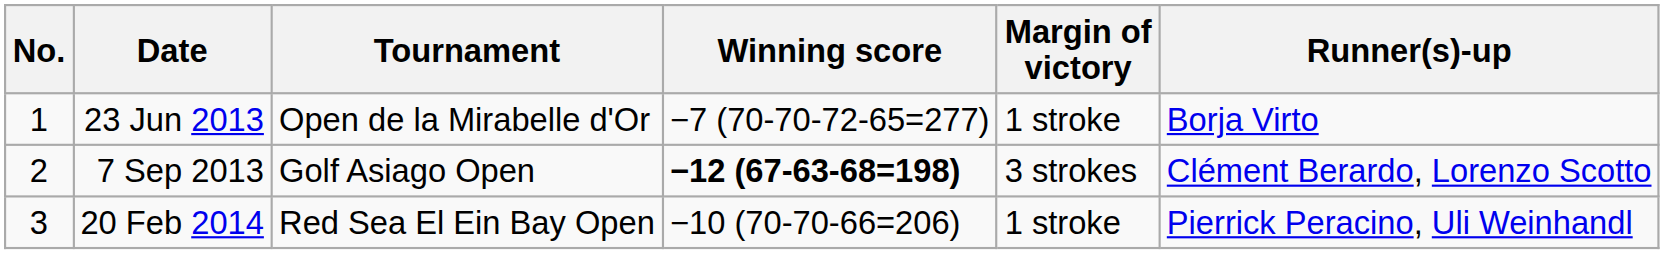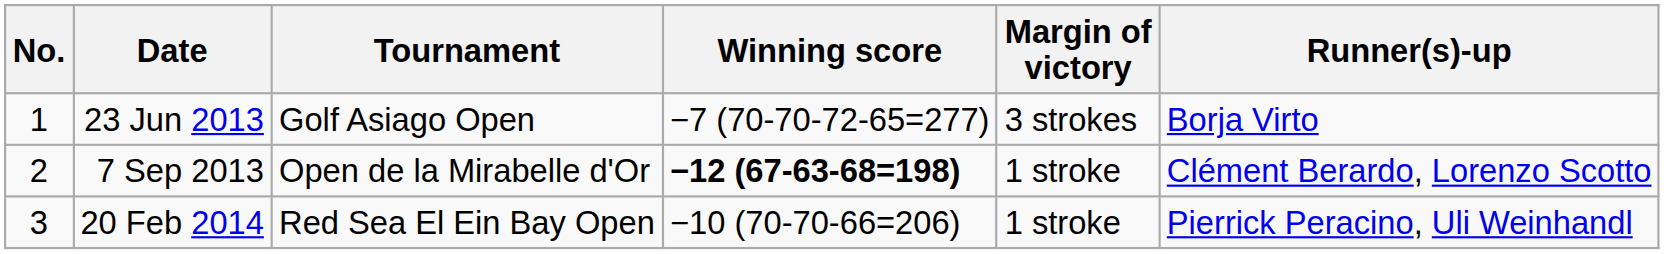23 Jun 2013 | Tournament: Open de la Mirabelle d'Or -> Golf Asiago Open
23 Jun 2013 | Margin of victory: 1 stroke -> 3 strokes
7 Sep 2013 | Tournament: Golf Asiago Open -> Open de la Mirabelle d'Or
7 Sep 2013 | Margin of victory: 3 strokes -> 1 stroke
